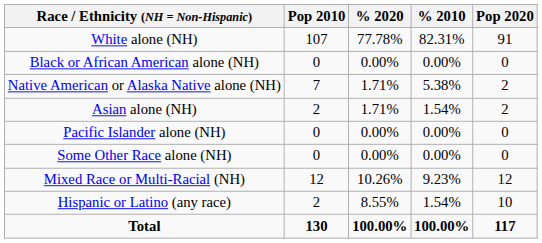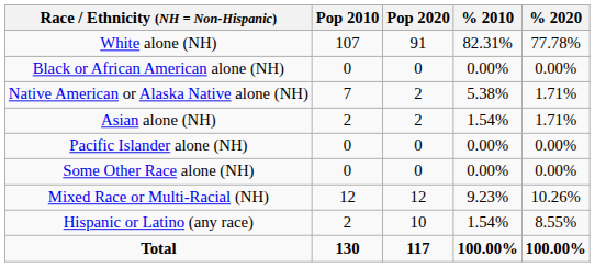columns swapped: Pop 2020 <-> % 2020
